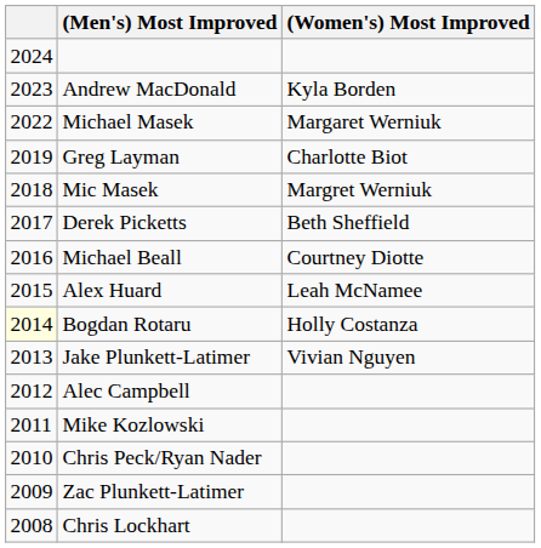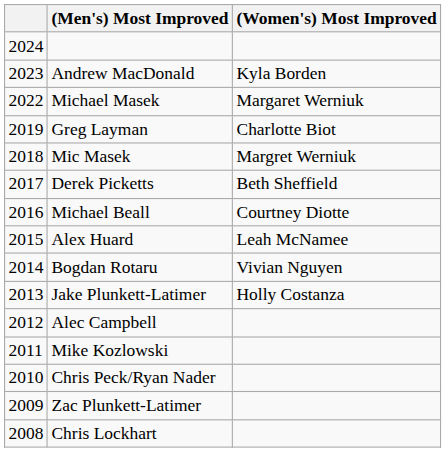Bogdan Rotaru | column 1: lightyellow background -> no background
Bogdan Rotaru | (Women's) Most Improved: Holly Costanza -> Vivian Nguyen
Jake Plunkett-Latimer | (Women's) Most Improved: Vivian Nguyen -> Holly Costanza
